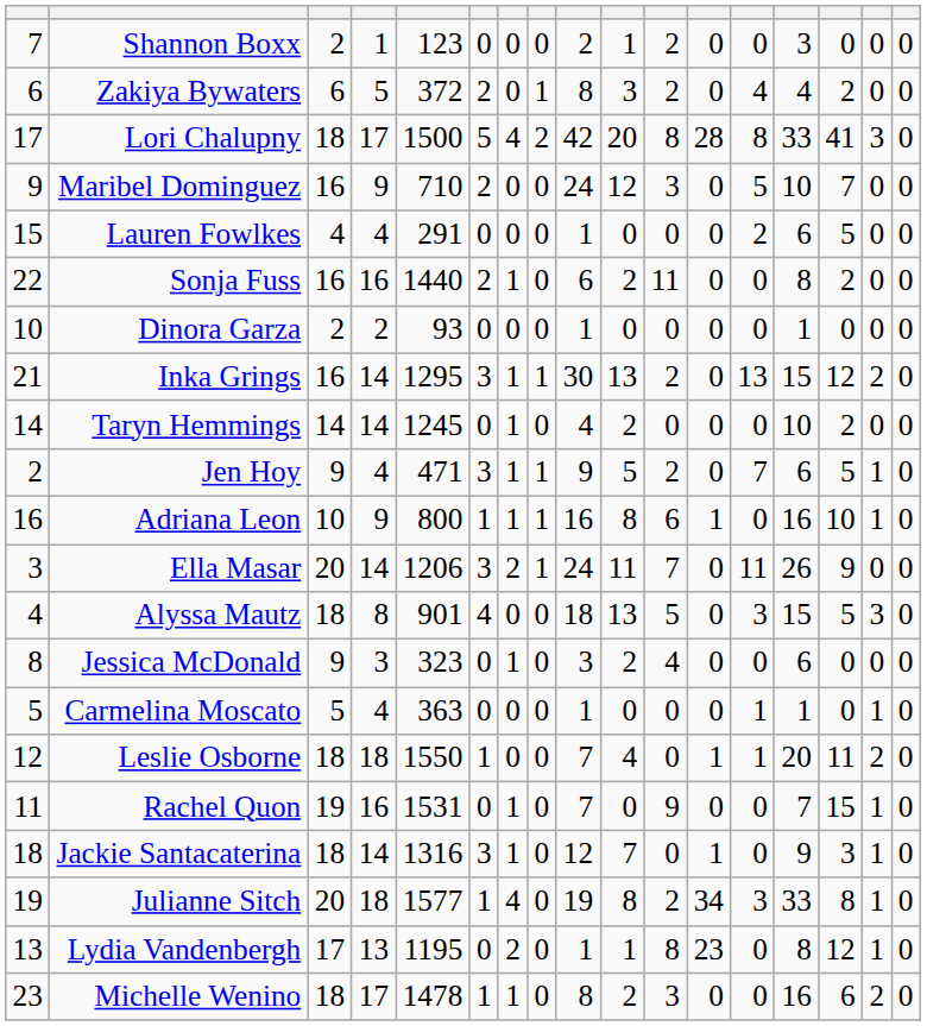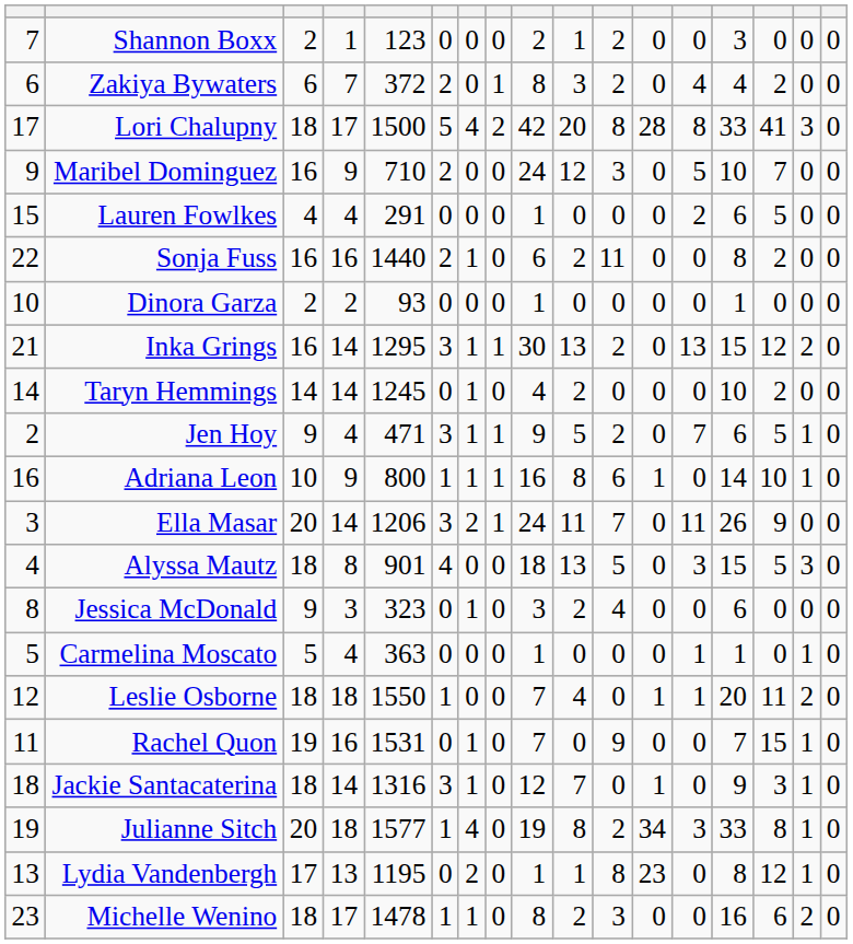Zakiya Bywaters | column 4: 5 -> 7
Adriana Leon | column 14: 16 -> 14
